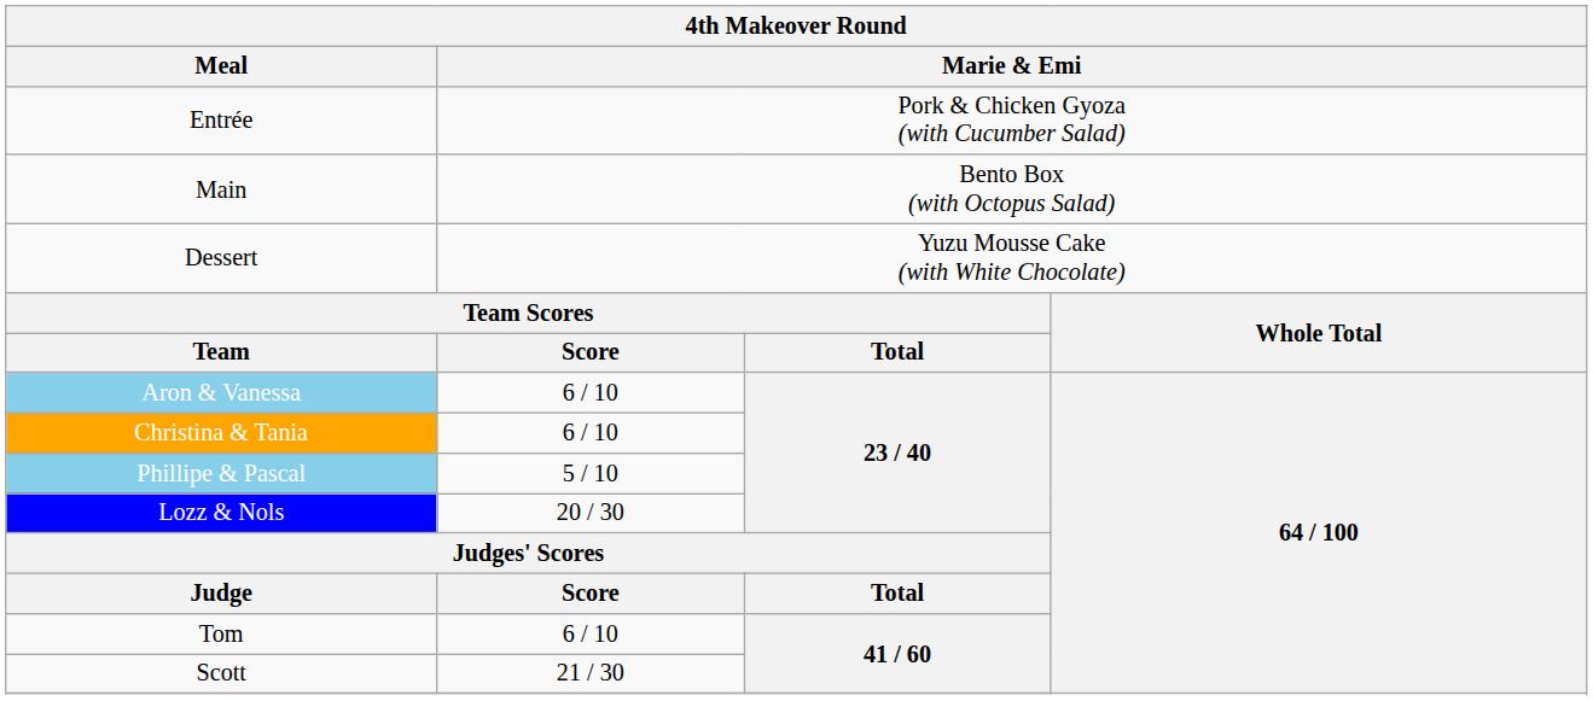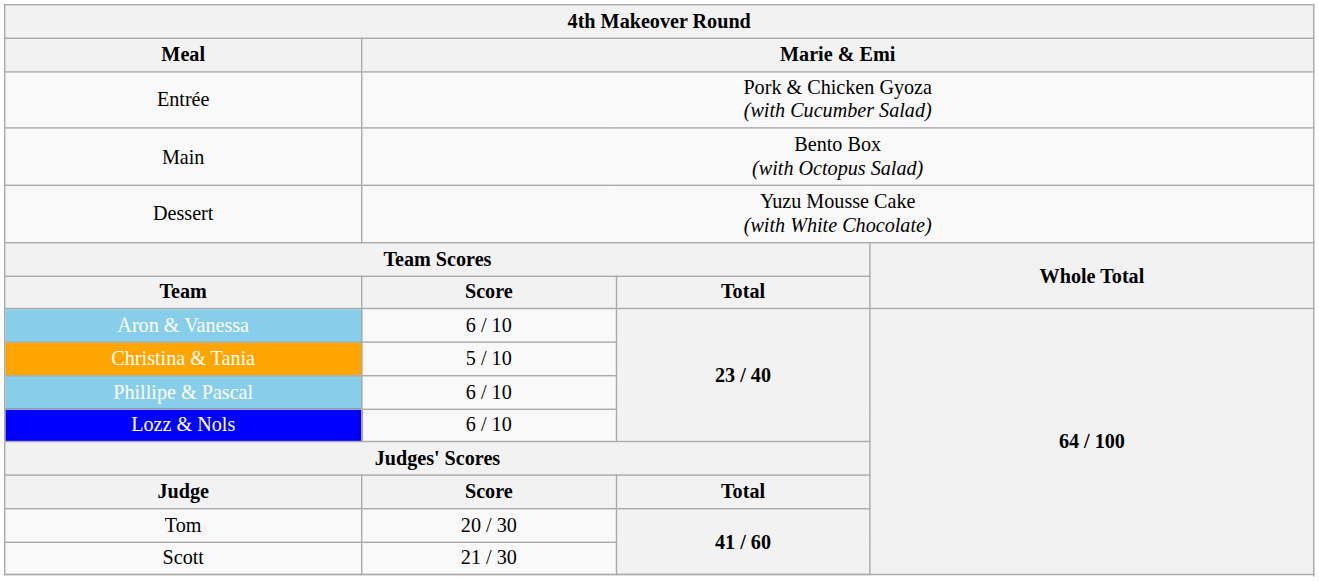Christina & Tania | column 2: 6 / 10 -> 5 / 10
Phillipe & Pascal | column 2: 5 / 10 -> 6 / 10
Lozz & Nols | column 2: 20 / 30 -> 6 / 10
Tom | column 2: 6 / 10 -> 20 / 30
